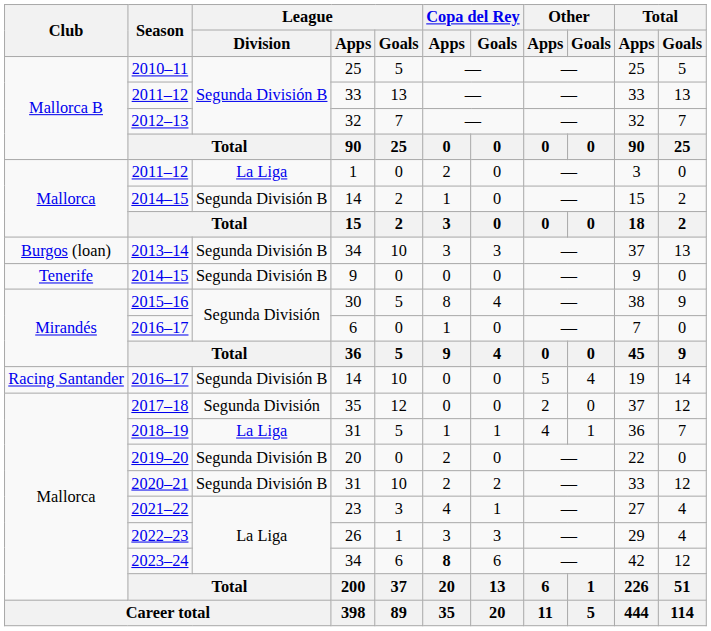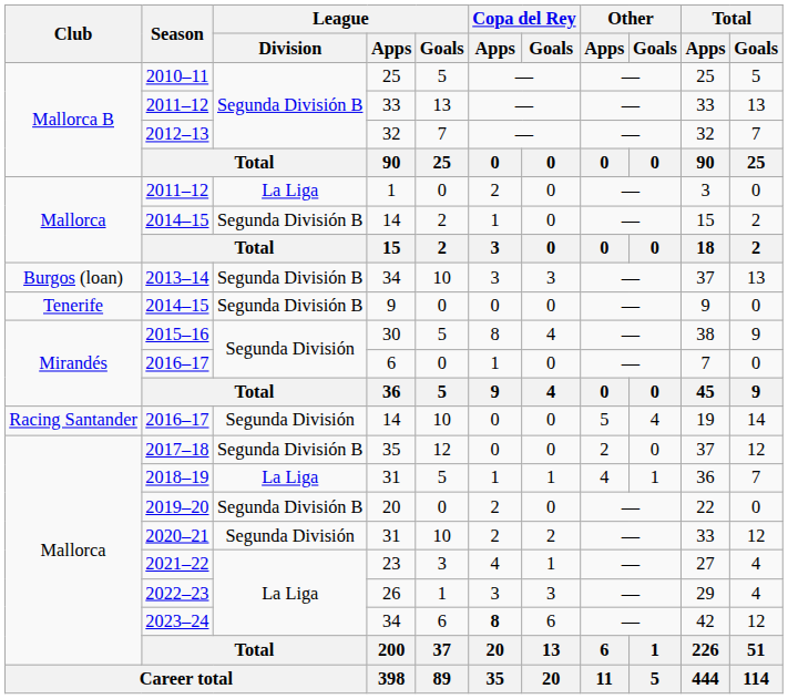2016–17 / 14 | League / Division: Segunda División B -> Segunda División
2017–18 | League / Division: Segunda División -> Segunda División B
2020–21 | League / Division: Segunda División B -> Segunda División
